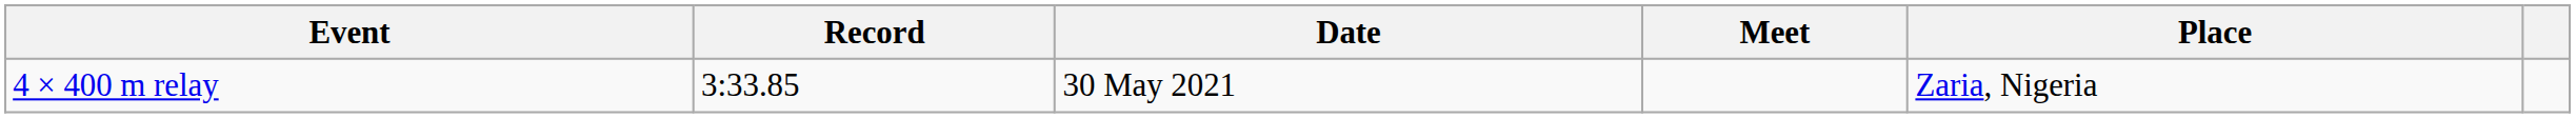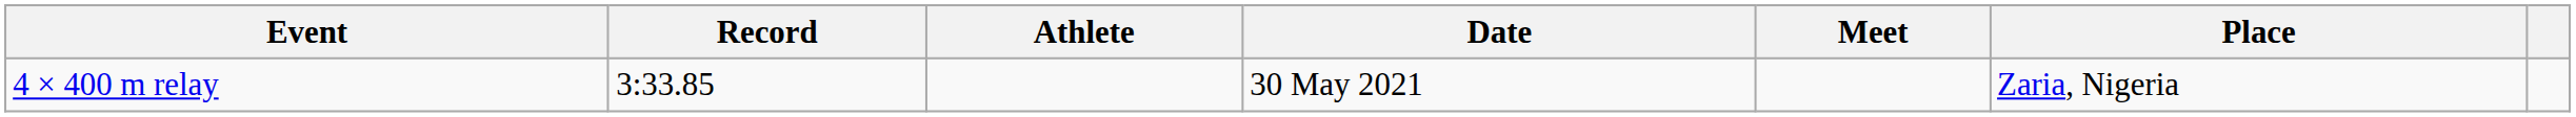+ column: Athlete
